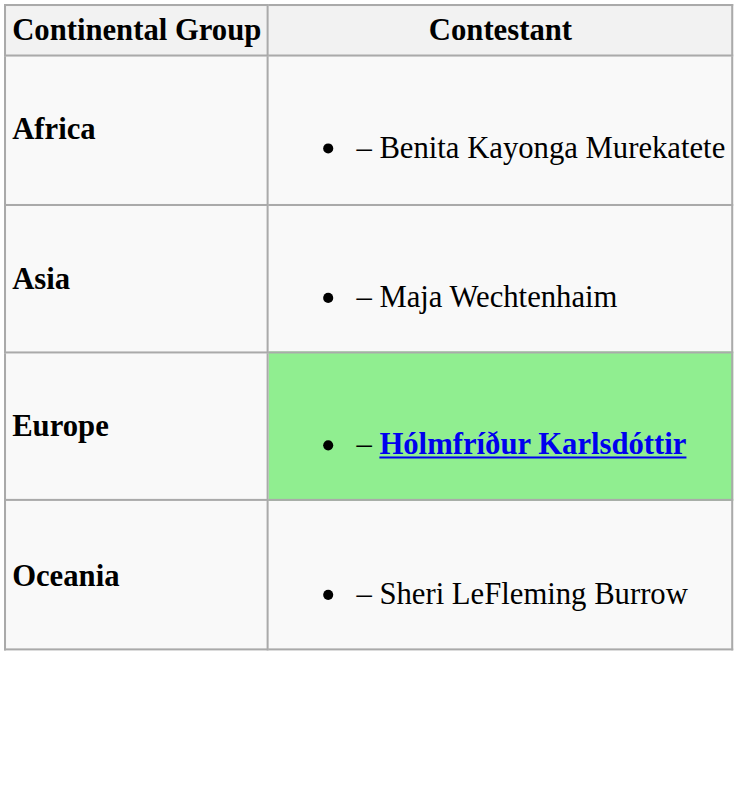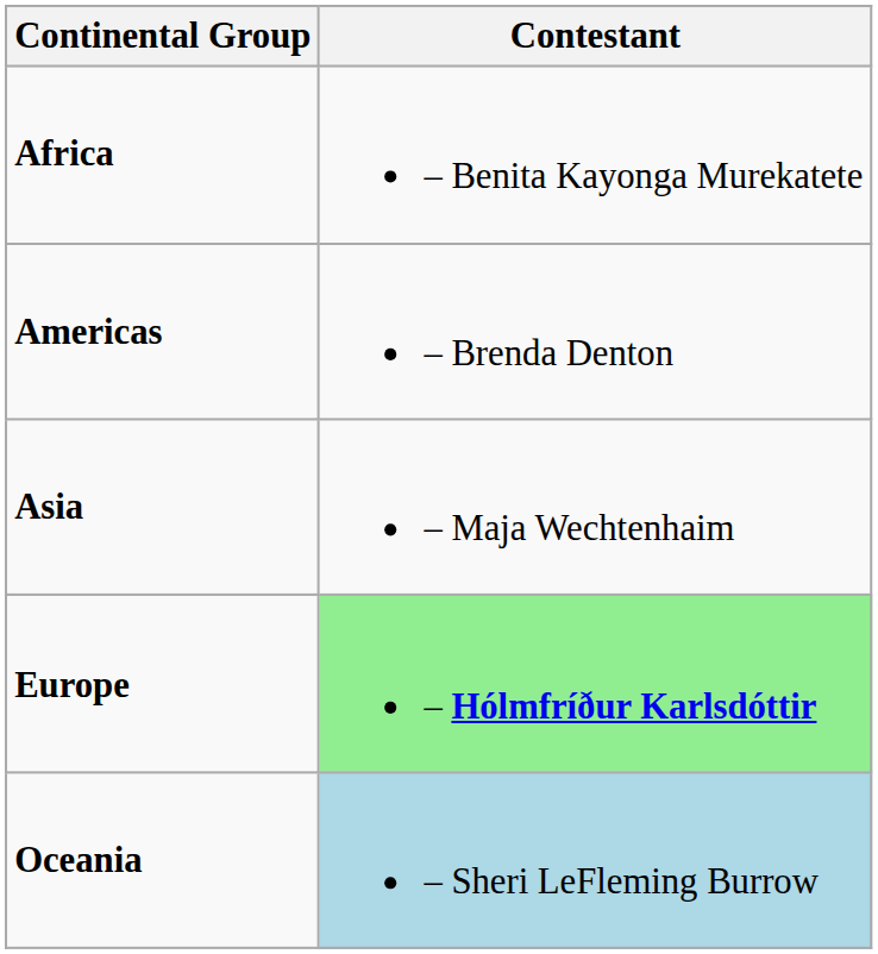+ row: Americas | – Brenda Denton
Oceania | Contestant: no background -> lightblue background
